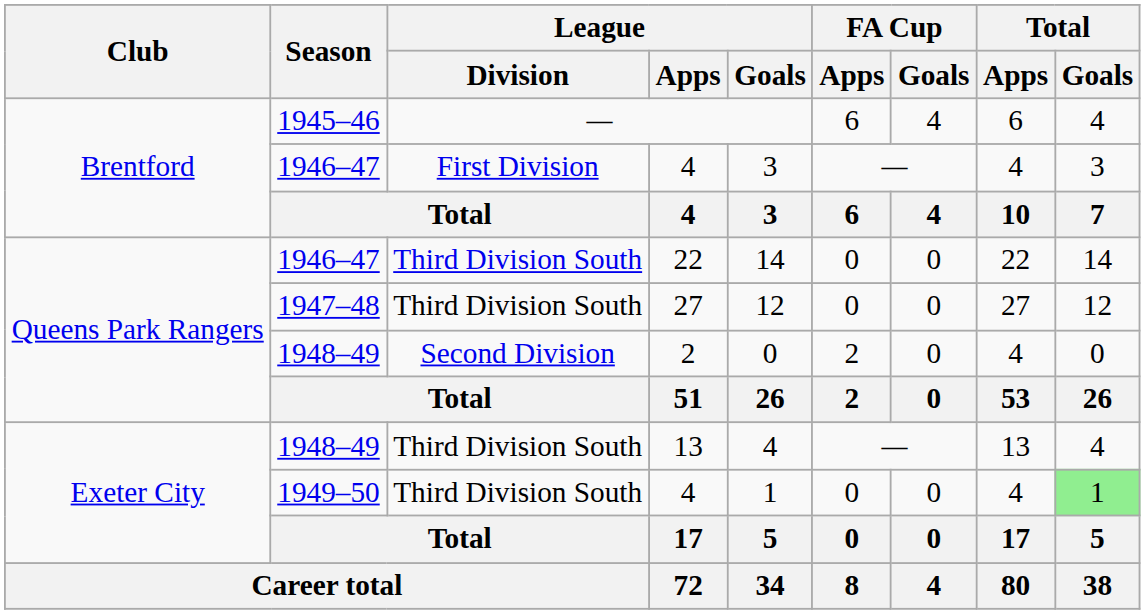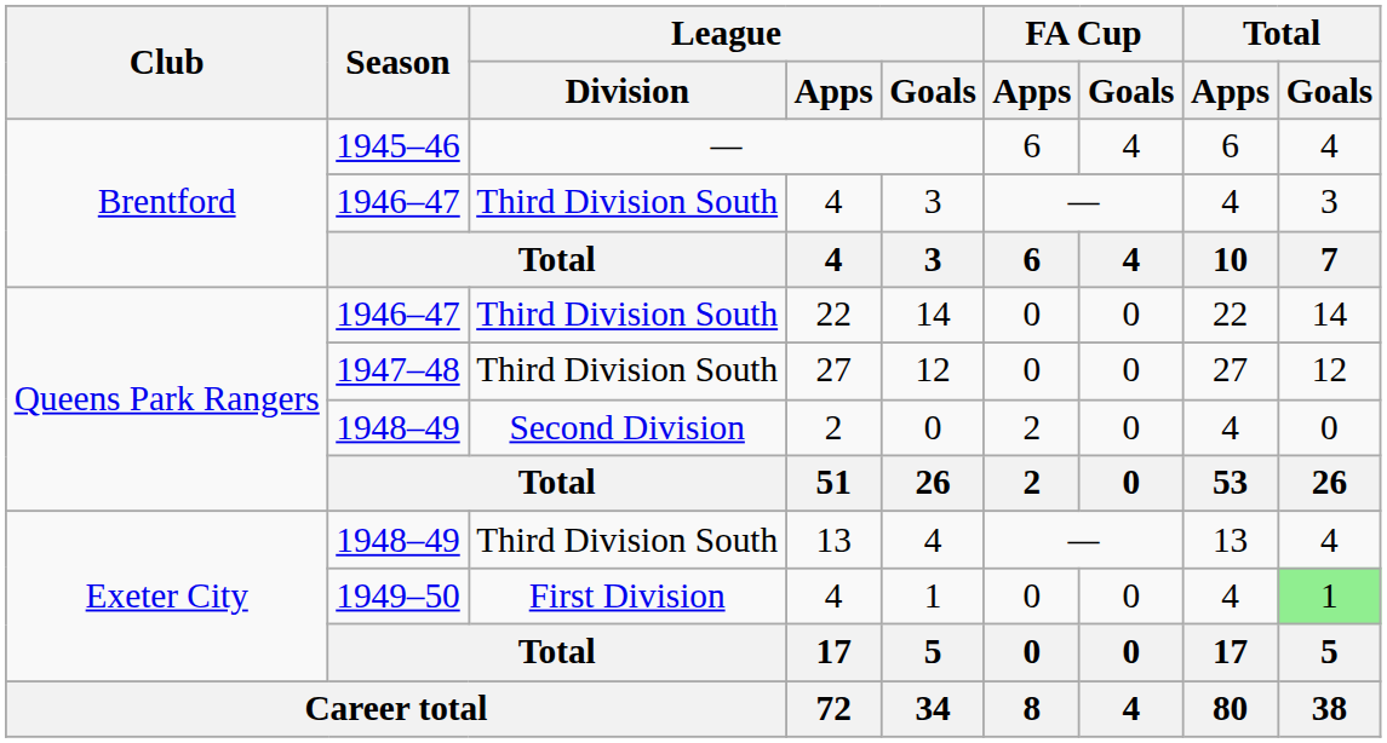1946–47 / 4 | League / Division: First Division -> Third Division South
1949–50 / 4 | League / Division: Third Division South -> First Division
